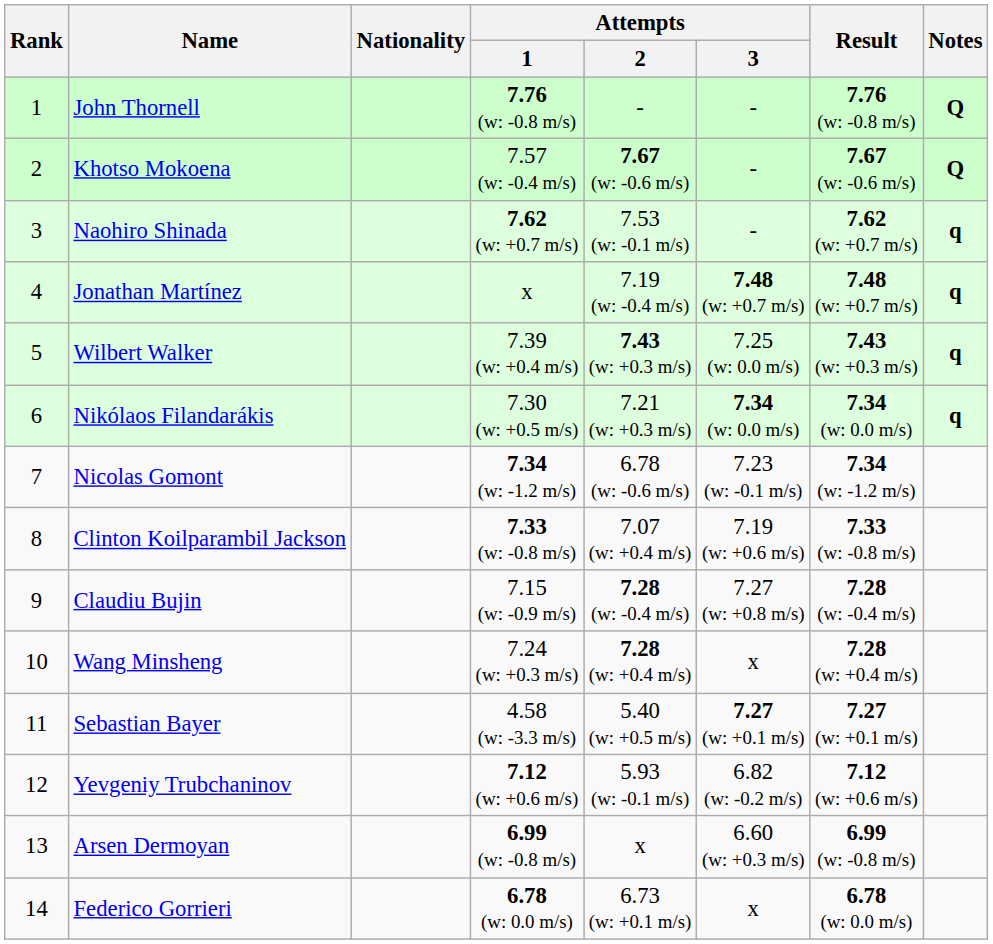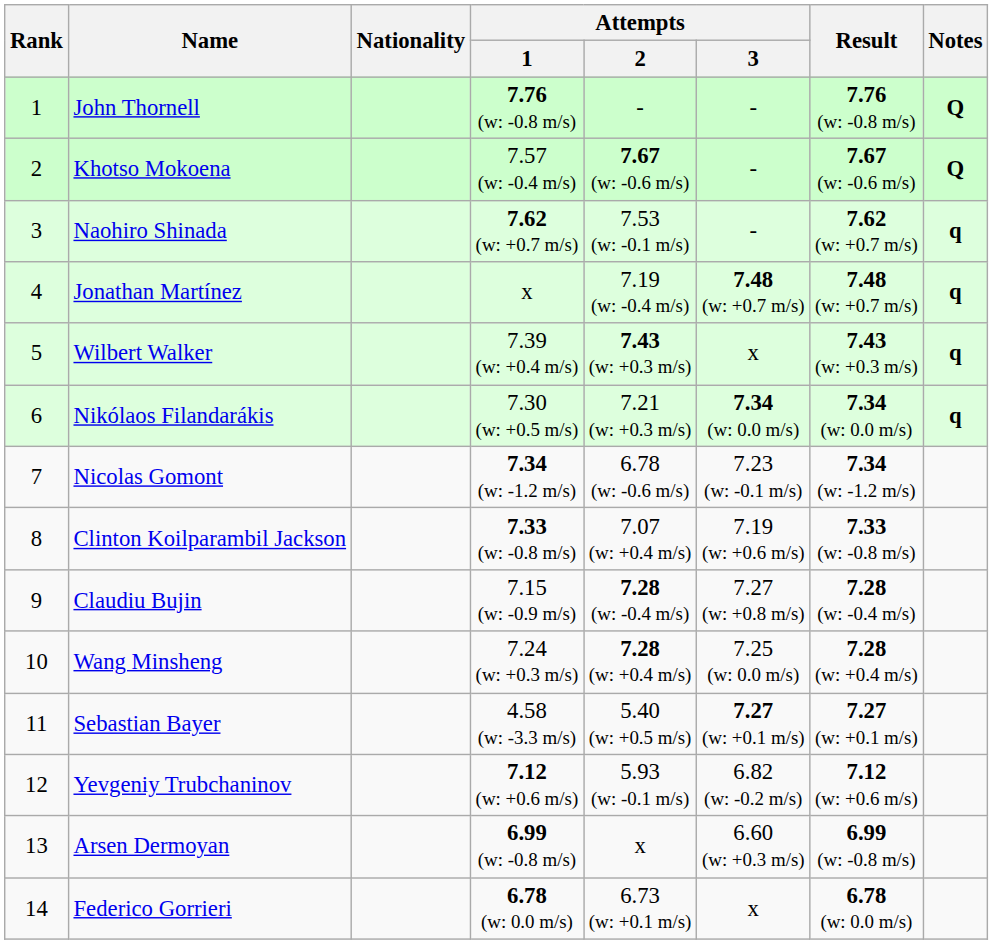Wilbert Walker | Attempts / 3: 7.25 (w: 0.0 m/s) -> x
Wang Minsheng | Attempts / 3: x -> 7.25 (w: 0.0 m/s)
